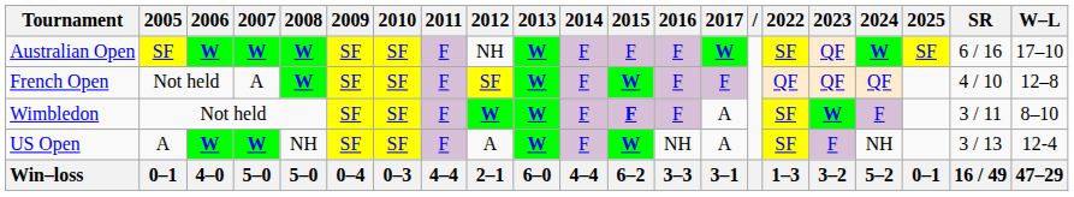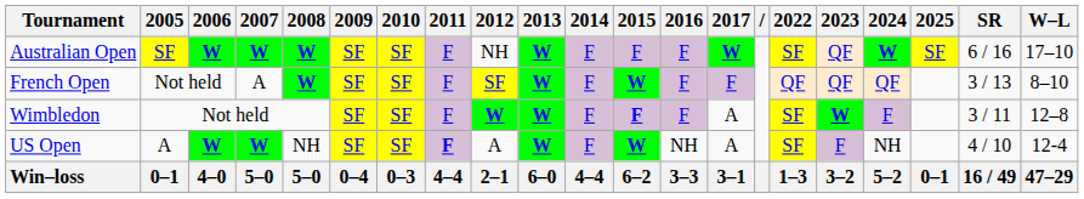French Open | SR: 4 / 10 -> 3 / 13
French Open | W–L: 12–8 -> 8–10
Wimbledon | W–L: 8–10 -> 12–8
US Open | 2011: normal -> bold
US Open | SR: 3 / 13 -> 4 / 10
